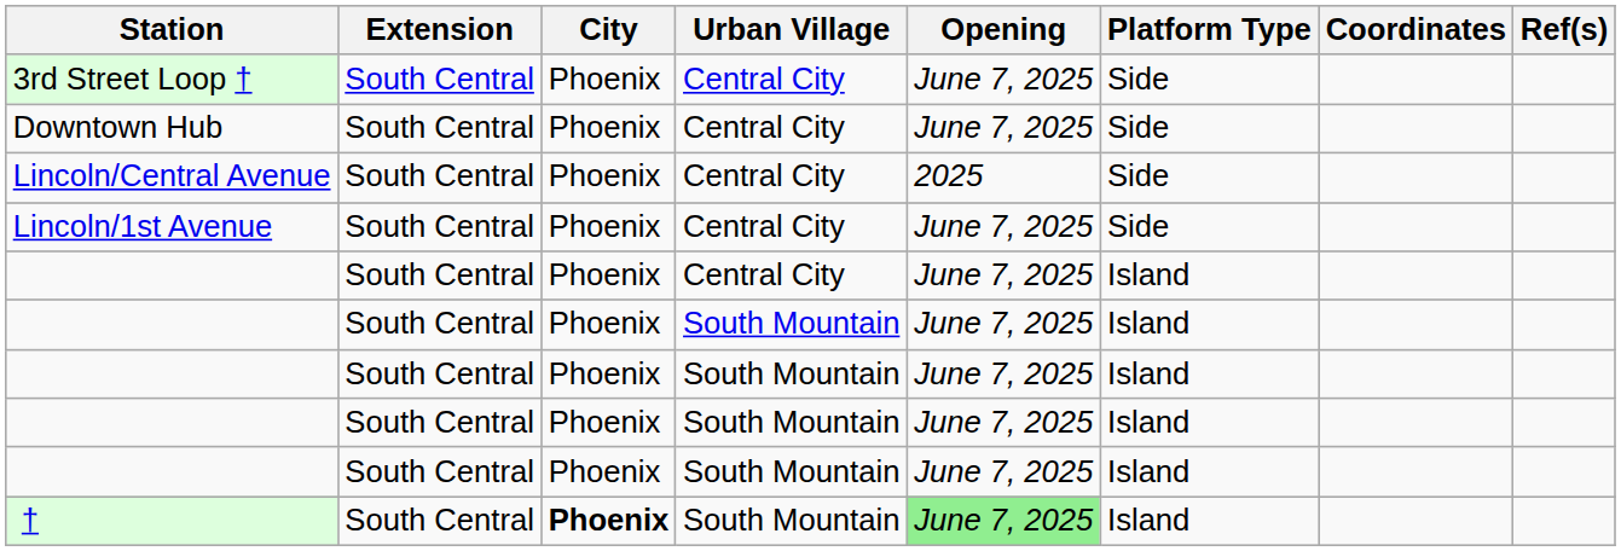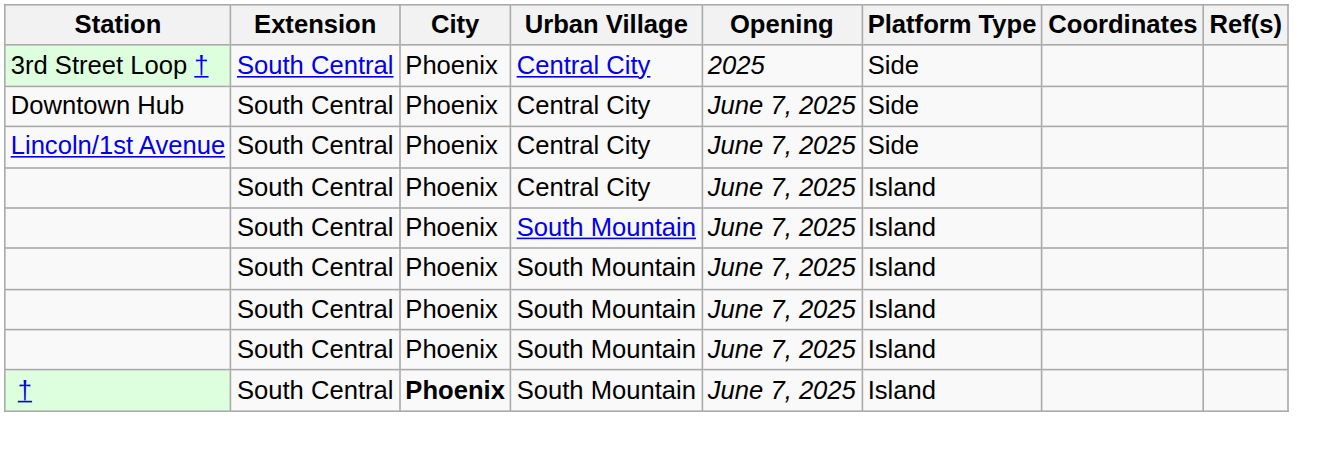3rd Street Loop † | Opening: June 7, 2025 -> 2025
- row: Lincoln/Central Avenue | South Central | Phoenix | Central City | 2025 | Side
† | Opening: lightgreen background -> no background
